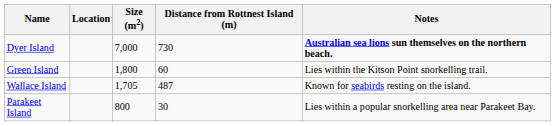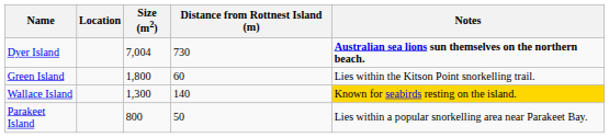Dyer Island | Size (m2): 7,000 -> 7,004
Wallace Island | Size (m2): 1,705 -> 1,300
Wallace Island | Distance from Rottnest Island (m): 487 -> 140
Wallace Island | Notes: no background -> gold background
Parakeet Island | Distance from Rottnest Island (m): 30 -> 50
